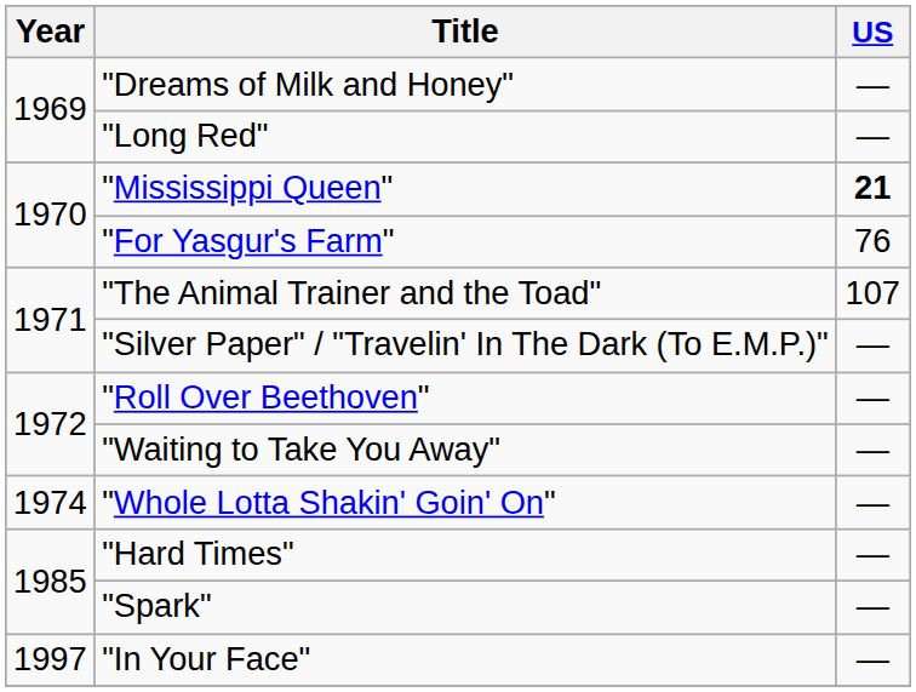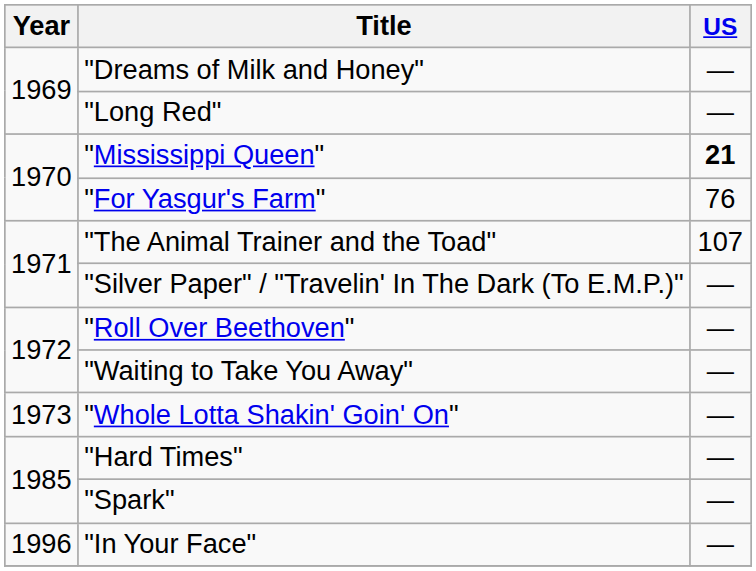"Whole Lotta Shakin' Goin' On" | Year: 1974 -> 1973
"In Your Face" | Year: 1997 -> 1996
